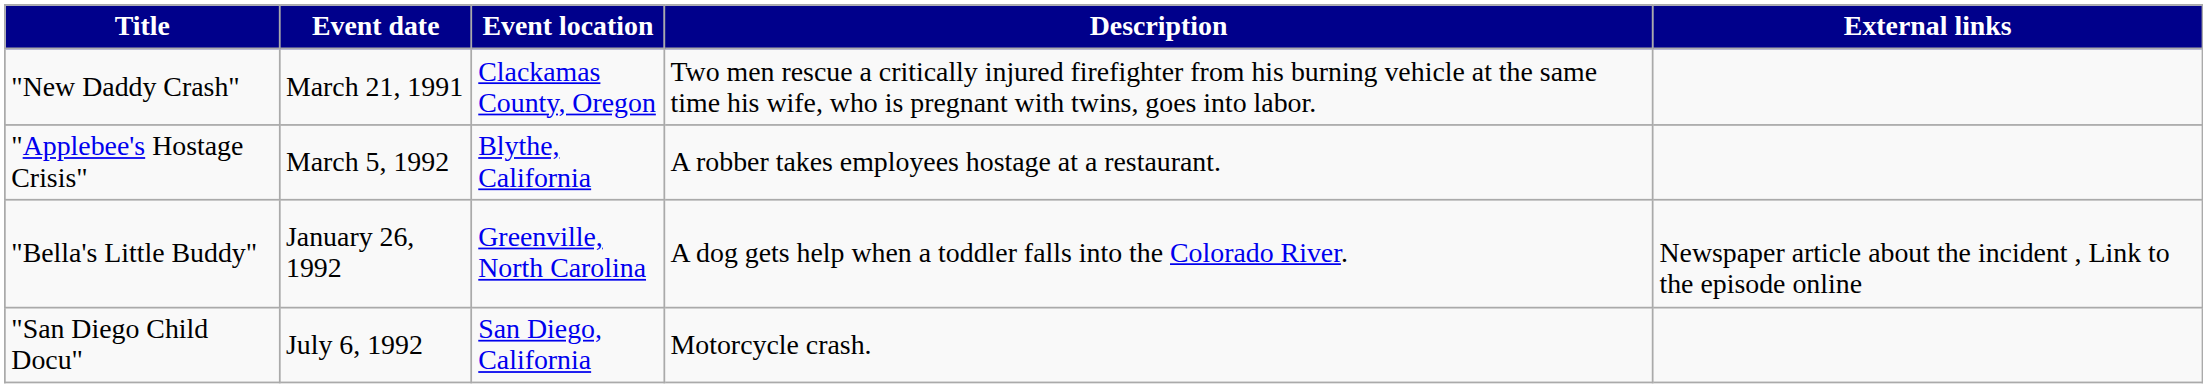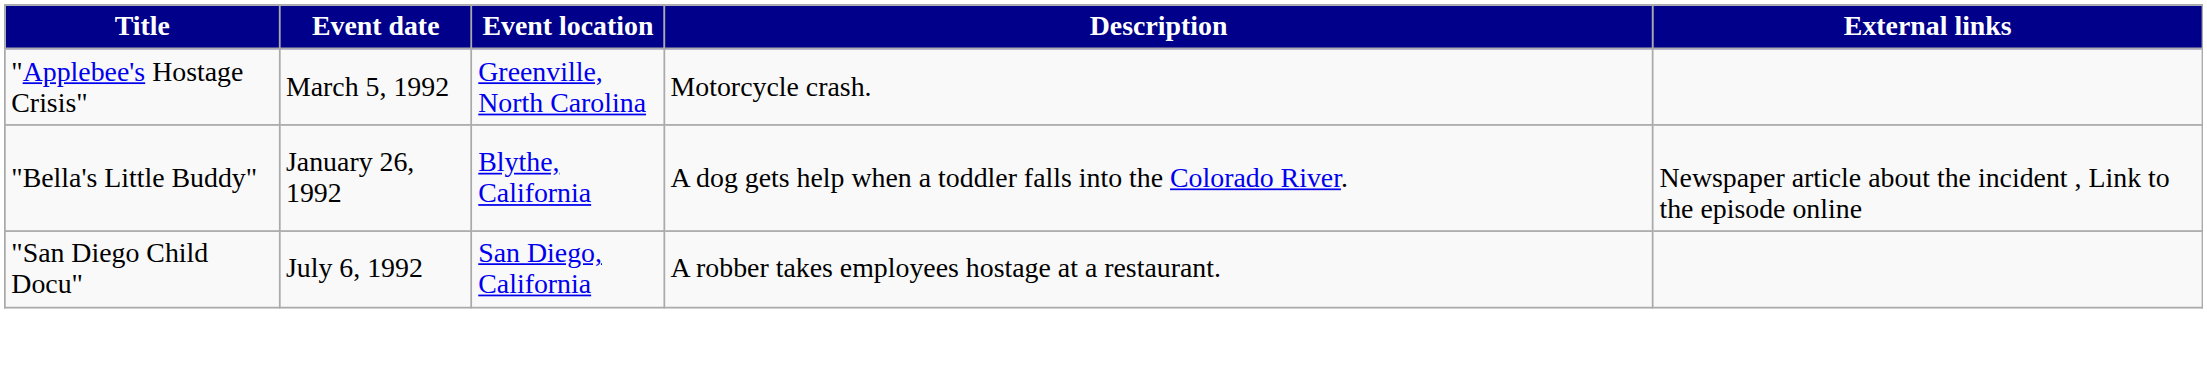- row: "New Daddy Crash" | March 21, 1991 | Clackamas County, Oregon | Two men rescue a critically injured firefighter from his burning vehicle at the same time his wife, who is pregnant with twins, goes into labor.
"Applebee's Hostage Crisis" | Event location: Blythe, California -> Greenville, North Carolina
"Applebee's Hostage Crisis" | Description: A robber takes employees hostage at a restaurant. -> Motorcycle crash.
"Bella's Little Buddy" | Event location: Greenville, North Carolina -> Blythe, California
"San Diego Child Docu" | Description: Motorcycle crash. -> A robber takes employees hostage at a restaurant.
